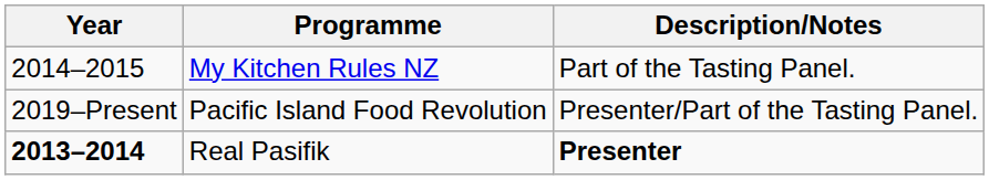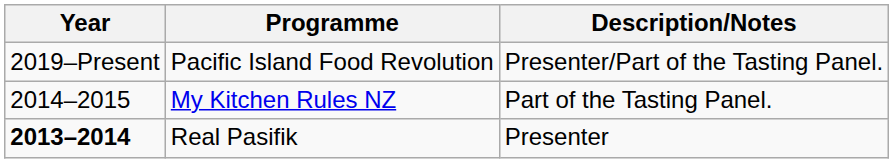rows swapped: Pacific Island Food Revolution <-> My Kitchen Rules NZ
Real Pasifik | Description/Notes: bold -> normal
